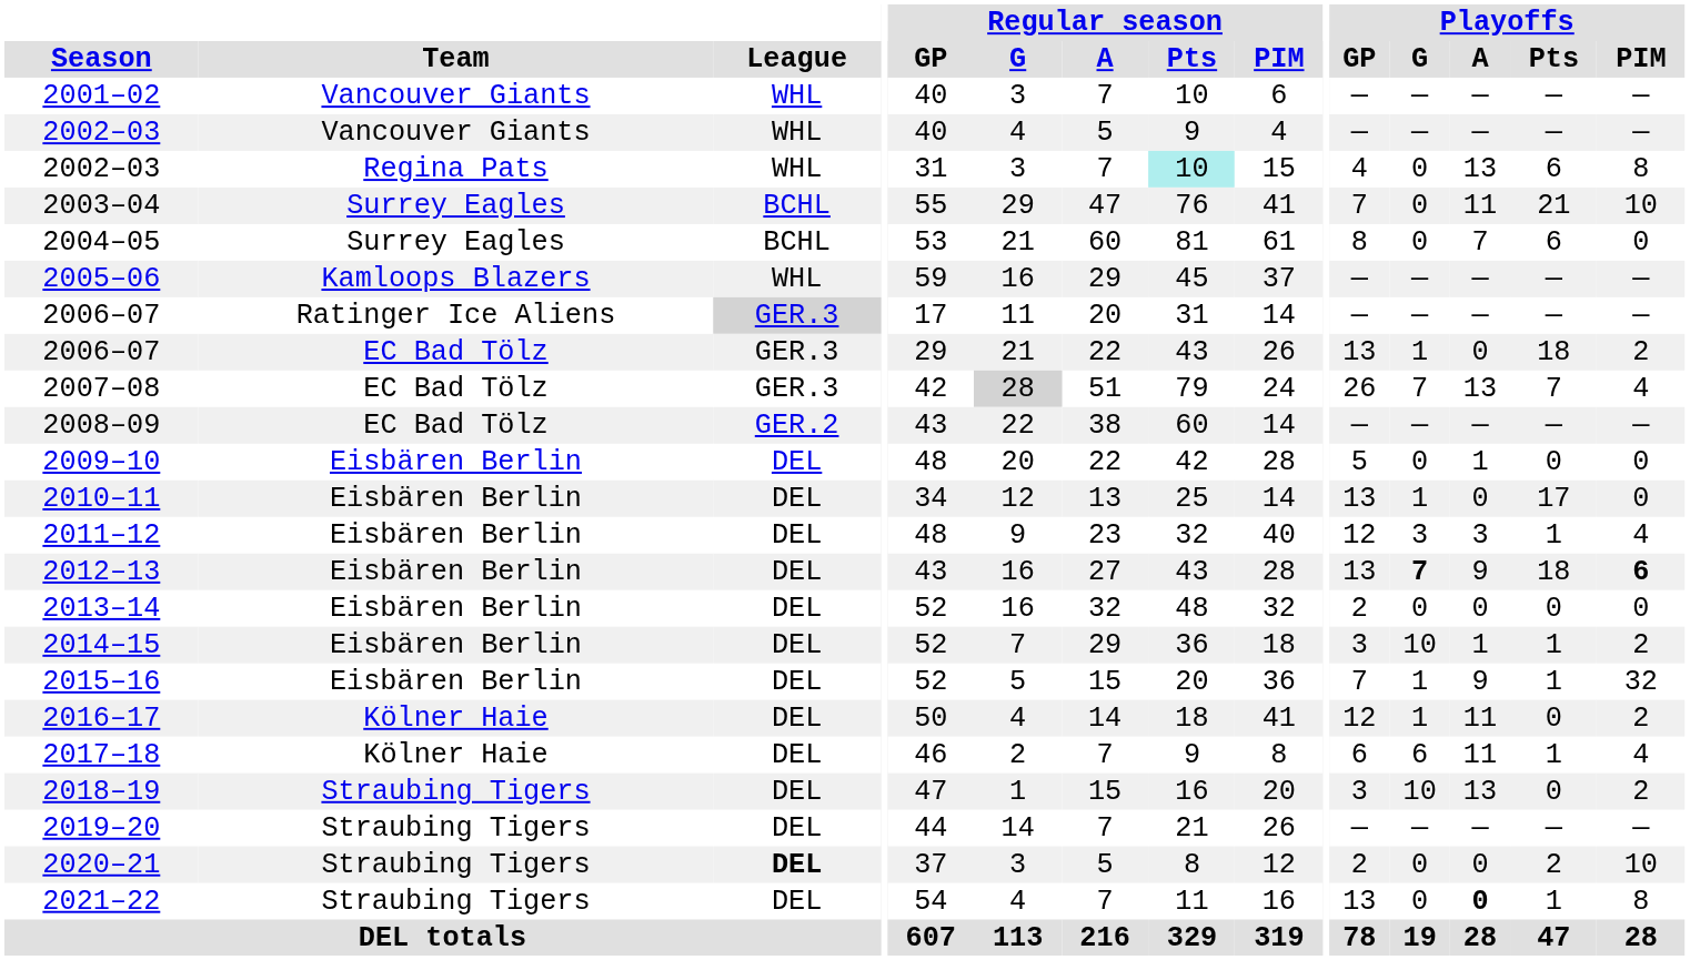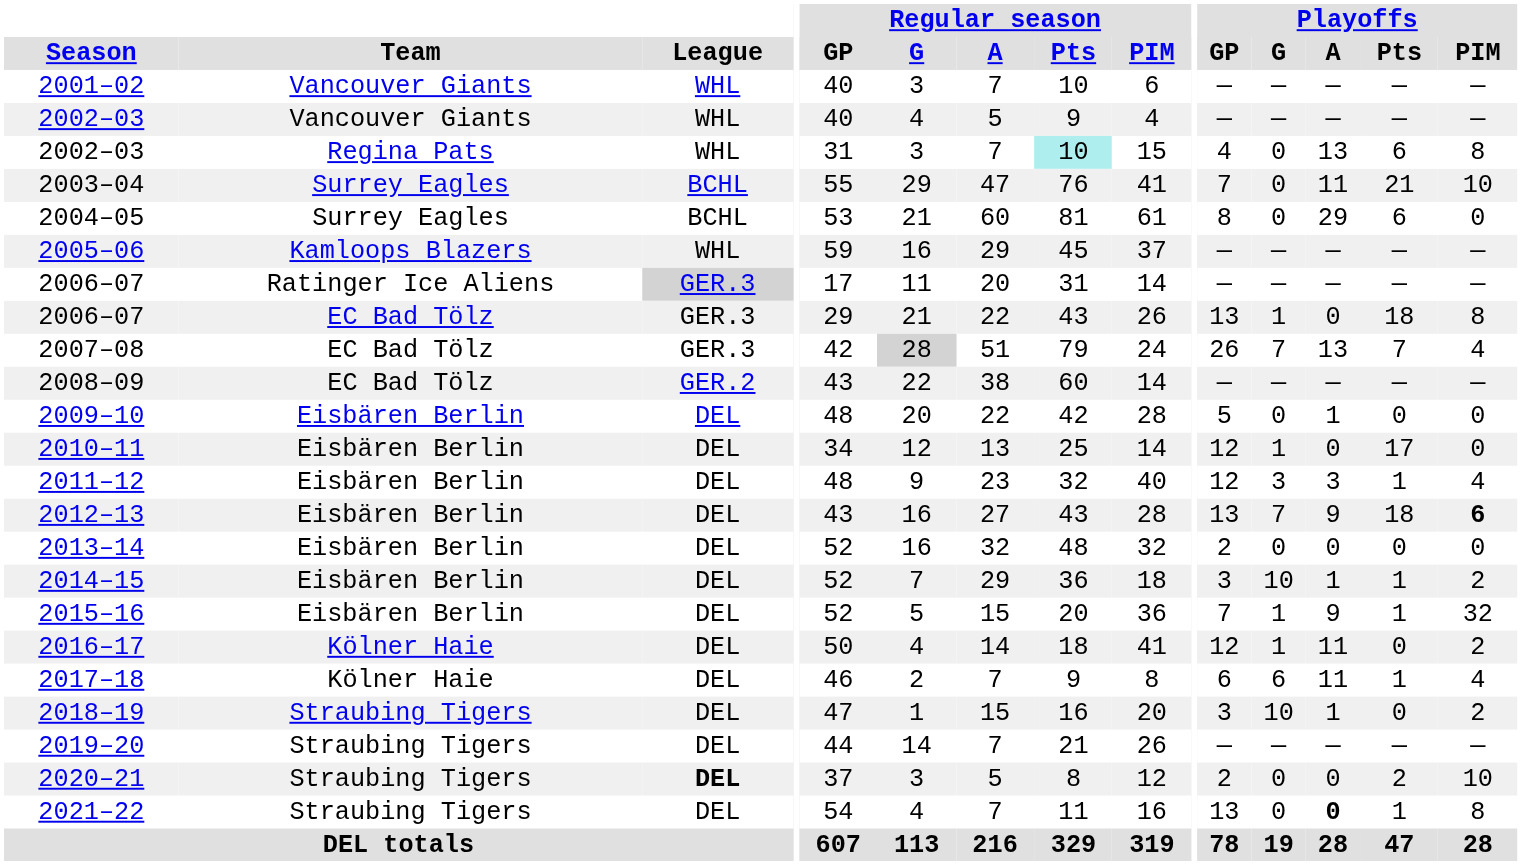2004–05 | Playoffs / A: 7 -> 29
2006–07 / EC Bad Tölz | Playoffs / PIM: 2 -> 8
2010–11 | Playoffs / GP: 13 -> 12
2012–13 | Playoffs / G: bold -> normal
2018–19 | Playoffs / A: 13 -> 1
